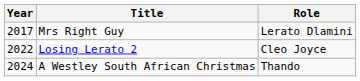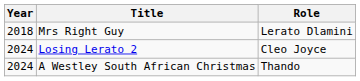Mrs Right Guy | Year: 2017 -> 2018
Losing Lerato 2 | Year: 2022 -> 2024
